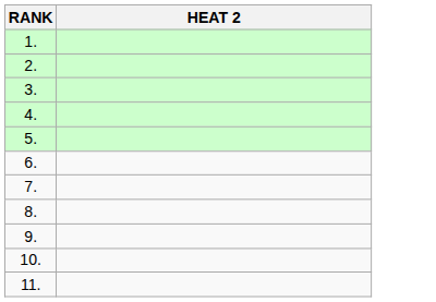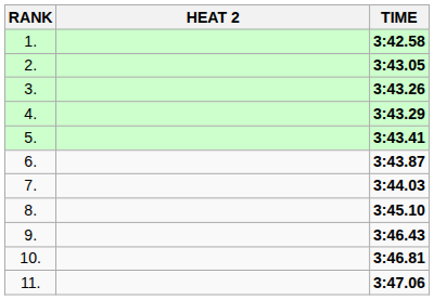+ column: TIME | 3:42.58 | 3:43.05 | 3:43.26 | 3:43.29 | 3:43.41 | 3:43.87 | 3:44.03 | 3:45.10 | 3:46.43 | 3:46.81 | 3:47.06
